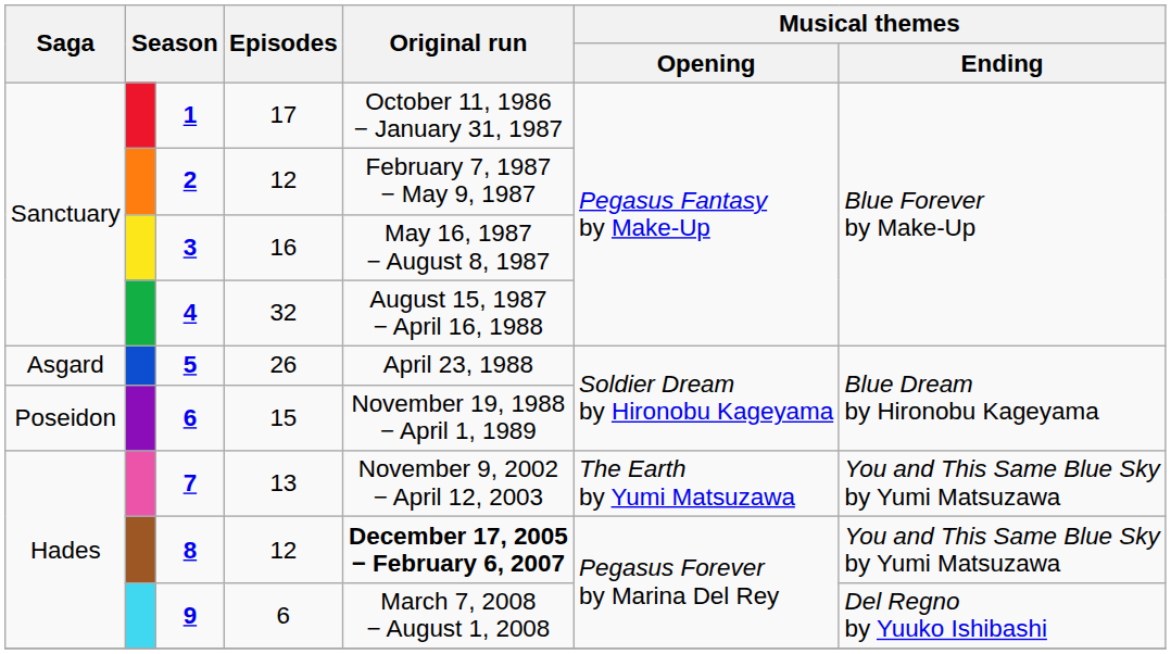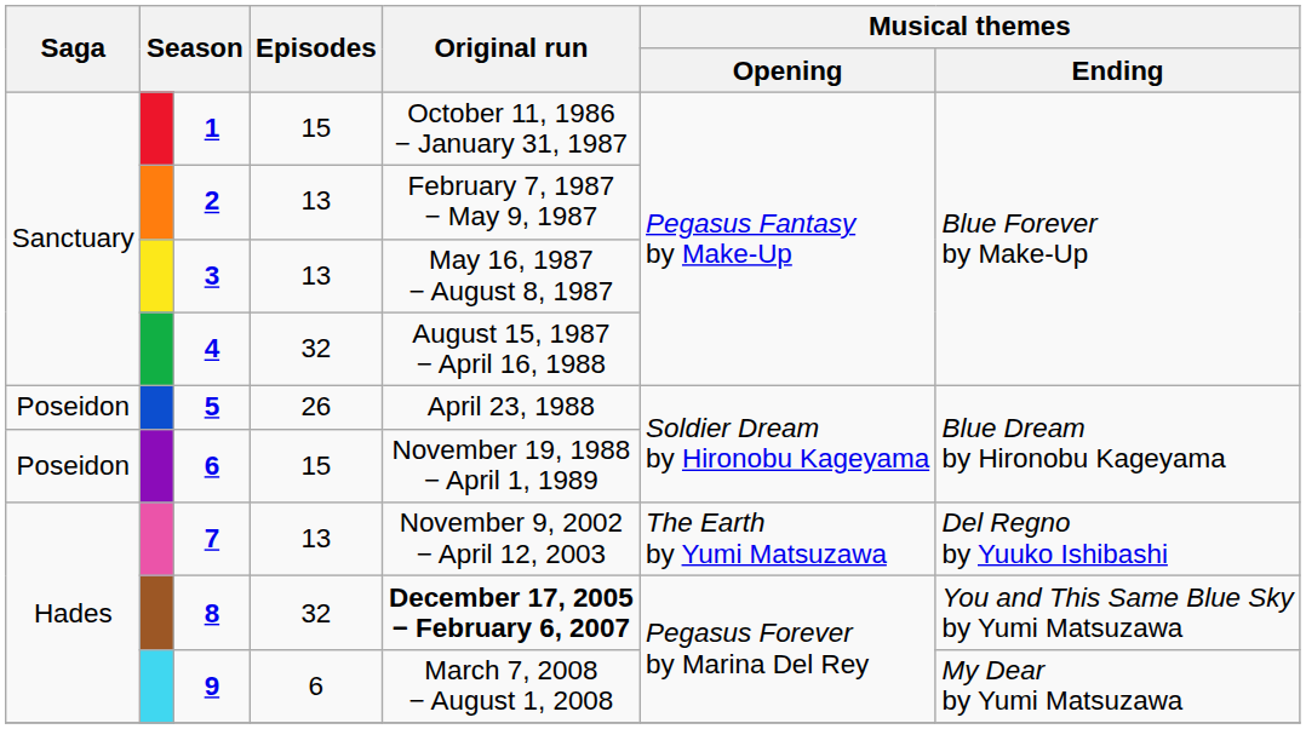1 | Episodes: 17 -> 15
2 | Episodes: 12 -> 13
3 | Episodes: 16 -> 13
5 | Saga: Asgard -> Poseidon
7 | Musical themes / Ending: You and This Same Blue Sky by Yumi Matsuzawa -> Del Regno by Yuuko Ishibashi
8 | Episodes: 12 -> 32
9 | Musical themes / Ending: Del Regno by Yuuko Ishibashi -> My Dear by Yumi Matsuzawa
